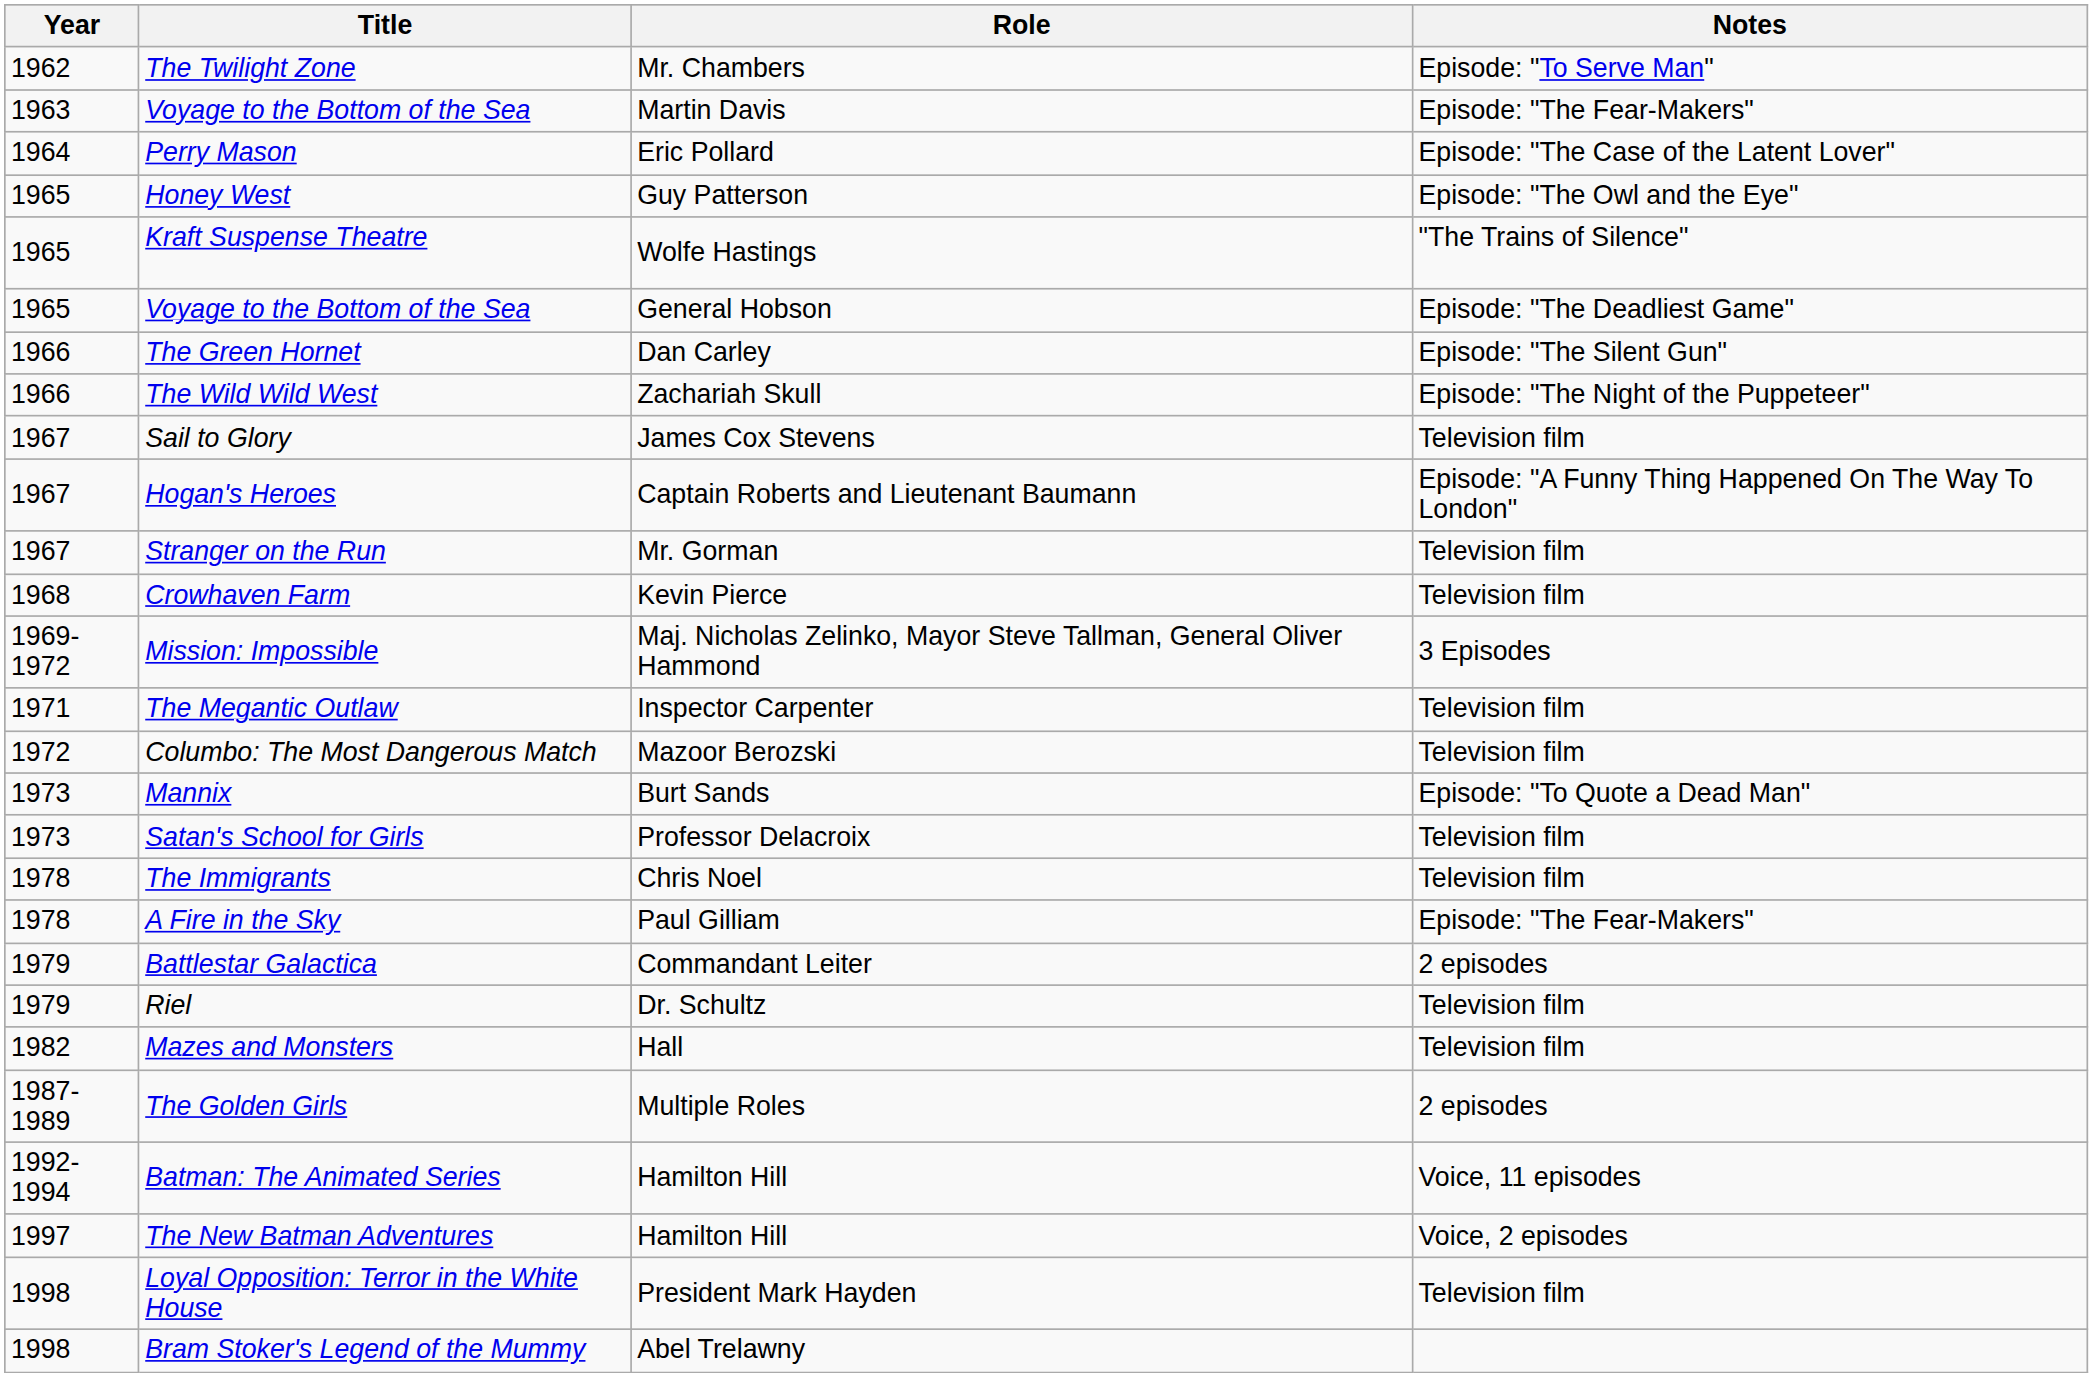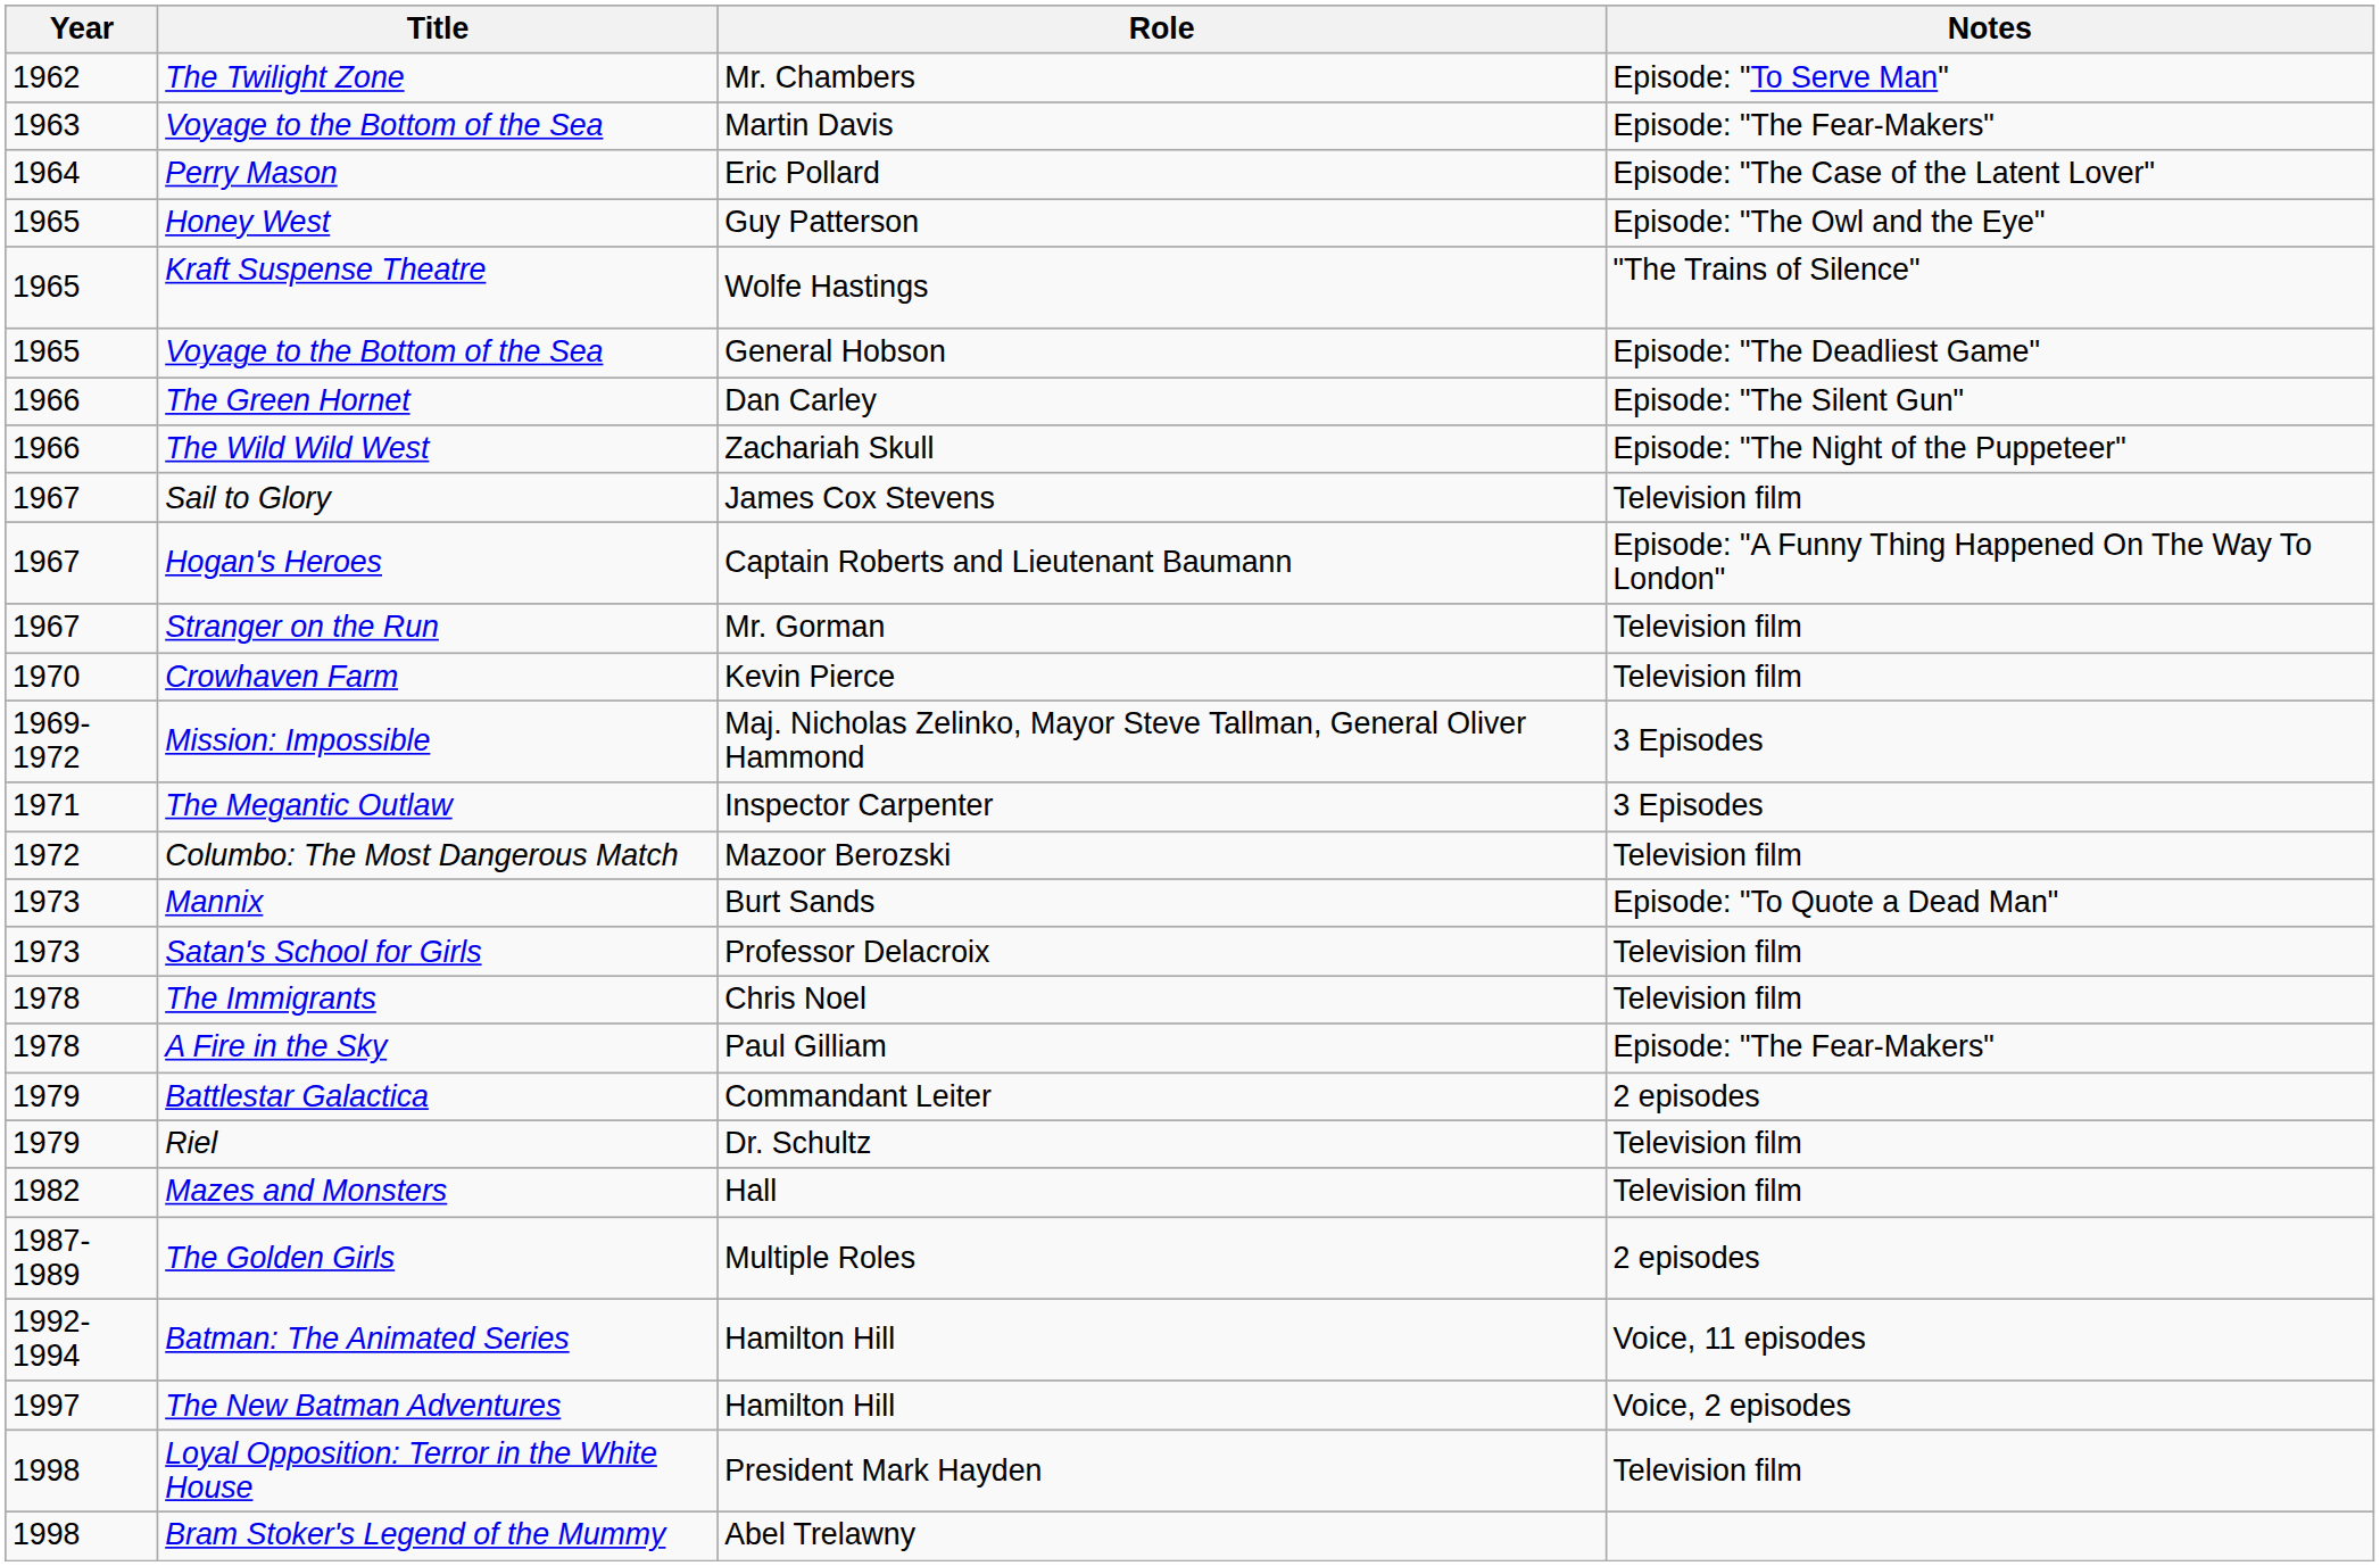Crowhaven Farm | Year: 1968 -> 1970
The Megantic Outlaw | Notes: Television film -> 3 Episodes
